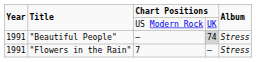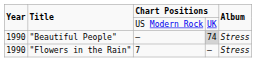"Beautiful People" | Year: 1991 -> 1990
"Flowers in the Rain" | Year: 1991 -> 1990
